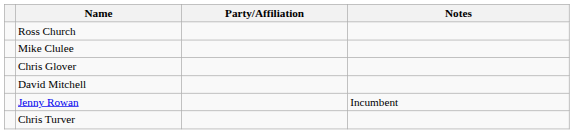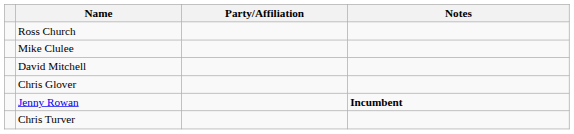rows swapped: Chris Glover <-> David Mitchell
Jenny Rowan | Notes: normal -> bold
